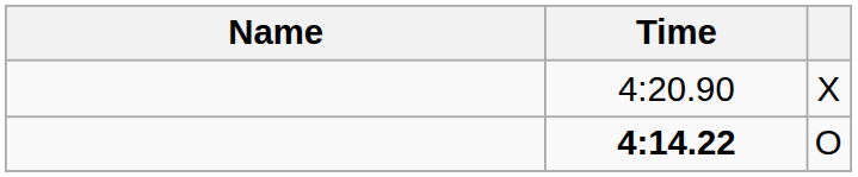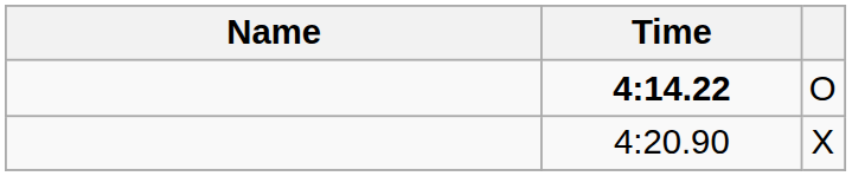rows swapped: 4:14.22 <-> 4:20.90
